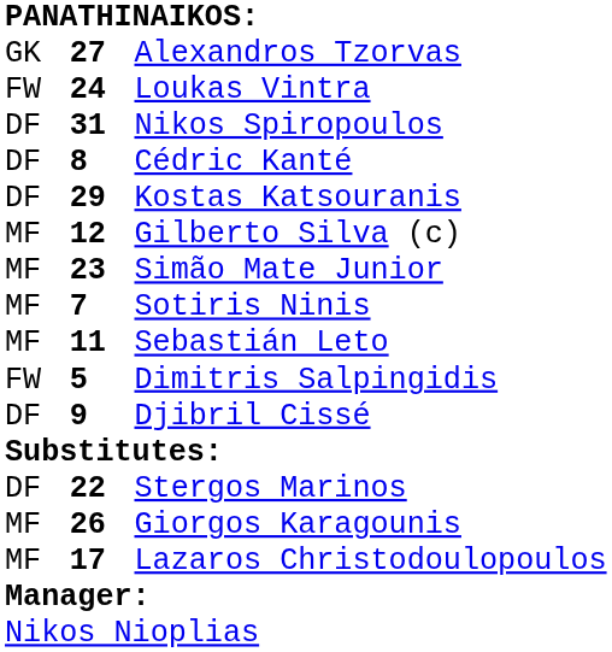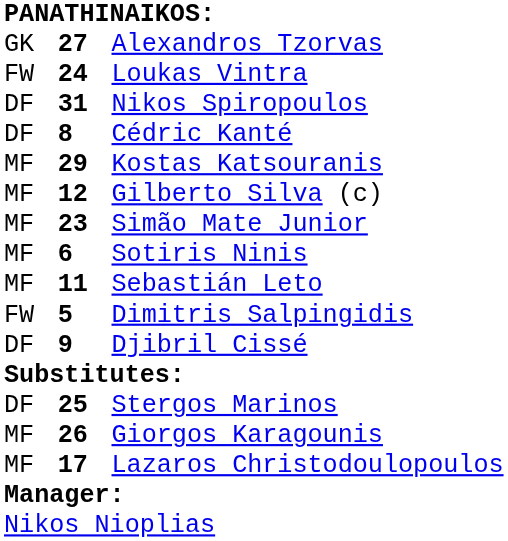Kostas Katsouranis | column 1: DF -> MF
Sotiris Ninis | column 2: 7 -> 6
Stergos Marinos | column 2: 22 -> 25
